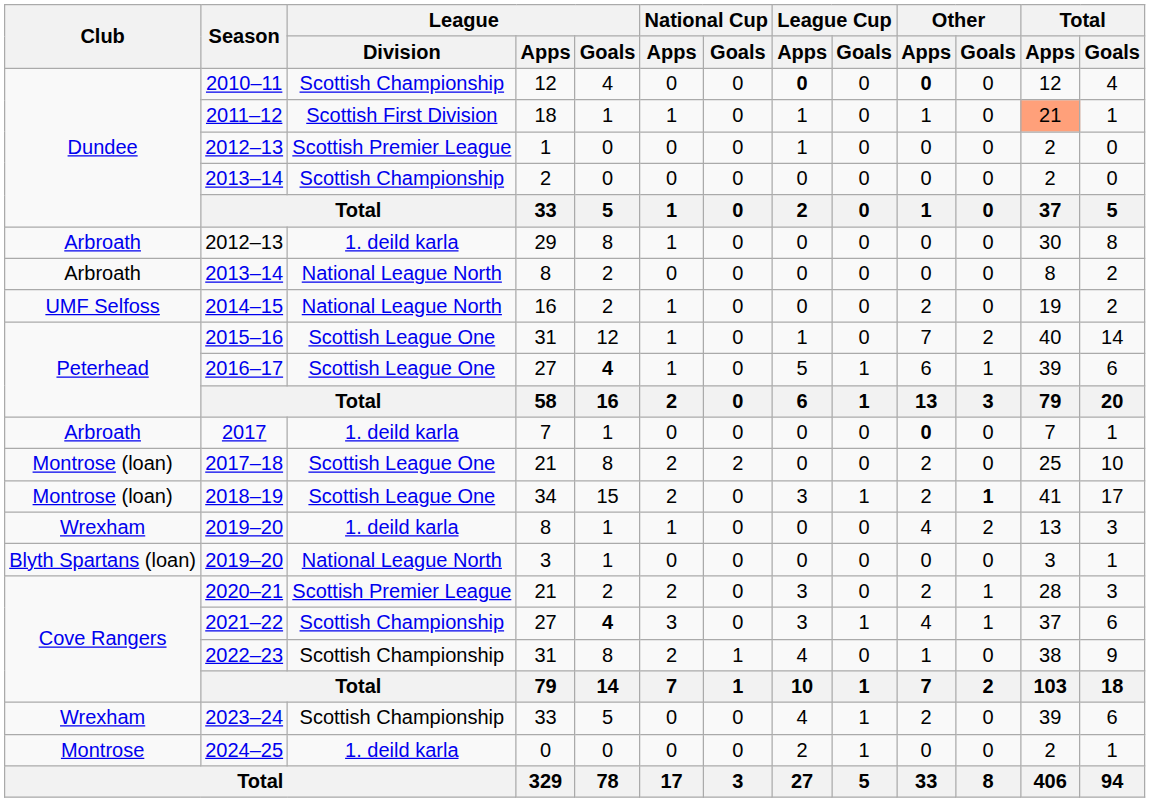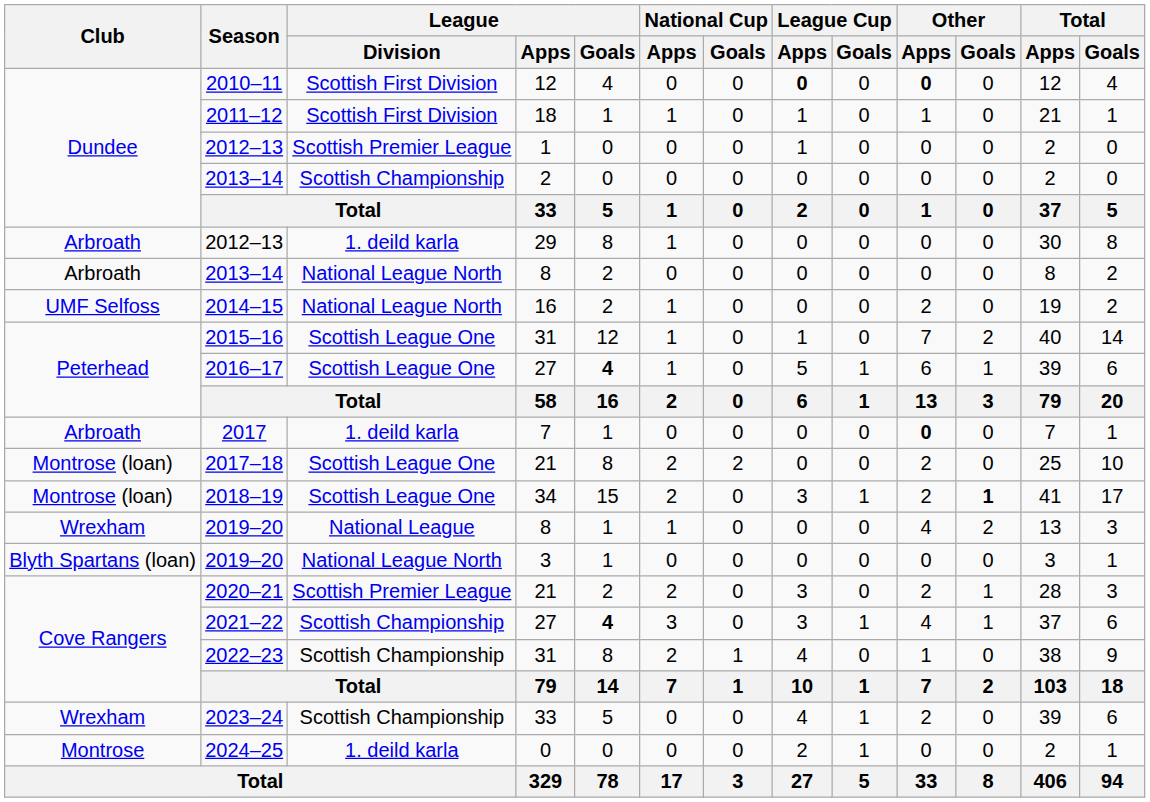2010–11 | League / Division: Scottish Championship -> Scottish First Division
2011–12 | Total / Apps: lightsalmon background -> no background
2019–20 / 8 | League / Division: 1. deild karla -> National League
